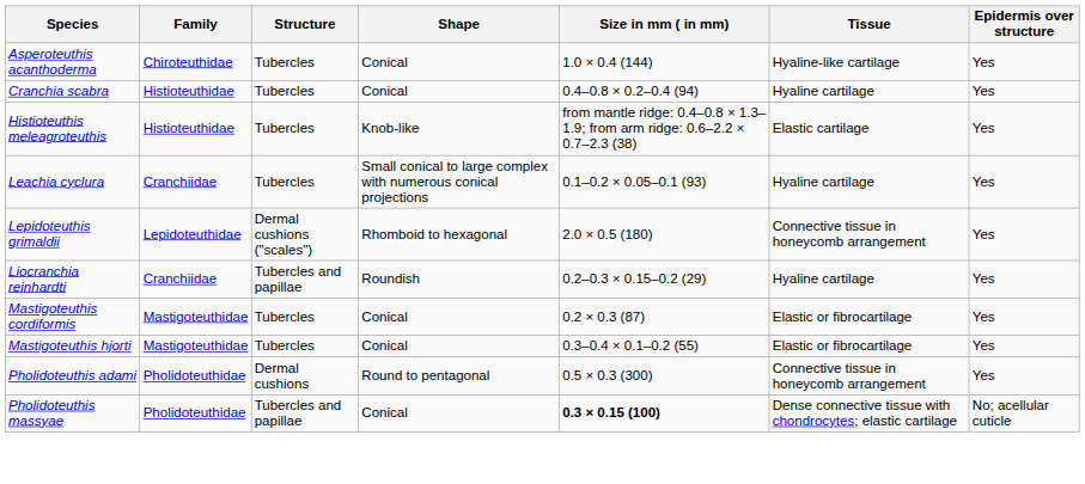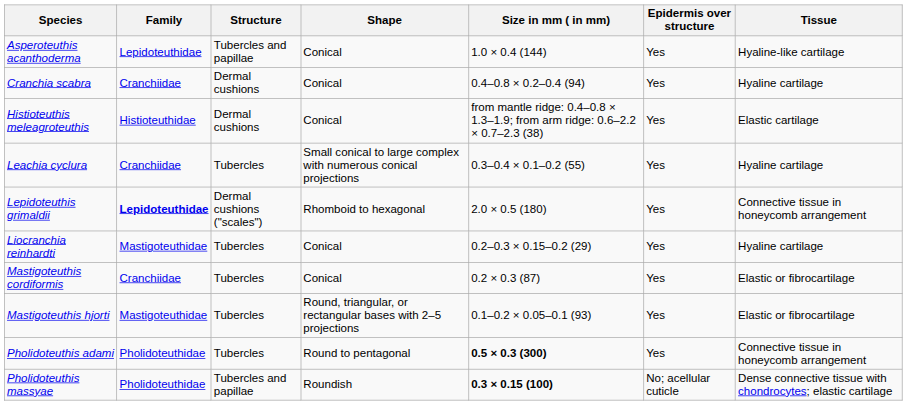columns swapped: Tissue <-> Epidermis over structure
Asperoteuthis acanthoderma | Family: Chiroteuthidae -> Lepidoteuthidae
Asperoteuthis acanthoderma | Structure: Tubercles -> Tubercles and papillae
Cranchia scabra | Family: Histioteuthidae -> Cranchiidae
Cranchia scabra | Structure: Tubercles -> Dermal cushions
Histioteuthis meleagroteuthis | Structure: Tubercles -> Dermal cushions
Histioteuthis meleagroteuthis | Shape: Knob-like -> Conical
Leachia cyclura | Size in mm ( in mm): 0.1–0.2 × 0.05–0.1 (93) -> 0.3–0.4 × 0.1–0.2 (55)
Lepidoteuthis grimaldii | Family: normal -> bold
Liocranchia reinhardti | Family: Cranchiidae -> Mastigoteuthidae
Liocranchia reinhardti | Structure: Tubercles and papillae -> Tubercles
Liocranchia reinhardti | Shape: Roundish -> Conical
Mastigoteuthis cordiformis | Family: Mastigoteuthidae -> Cranchiidae
Mastigoteuthis hjorti | Shape: Conical -> Round, triangular, or rectangular bases with 2–5 projections
Mastigoteuthis hjorti | Size in mm ( in mm): 0.3–0.4 × 0.1–0.2 (55) -> 0.1–0.2 × 0.05–0.1 (93)
Pholidoteuthis adami | Structure: Dermal cushions -> Tubercles
Pholidoteuthis adami | Size in mm ( in mm): normal -> bold
Pholidoteuthis massyae | Shape: Conical -> Roundish
